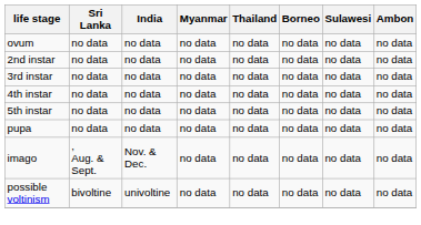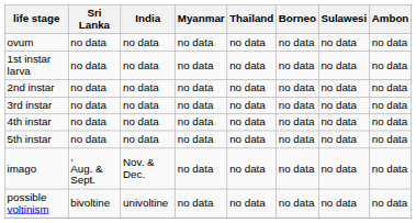+ row: 1st instar larva | no data | no data | no data | no data | no data | no data | no data
- row: pupa | no data | no data | no data | no data | no data | no data | no data
